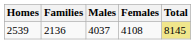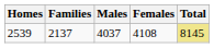2539 | Families: 2136 -> 2137
